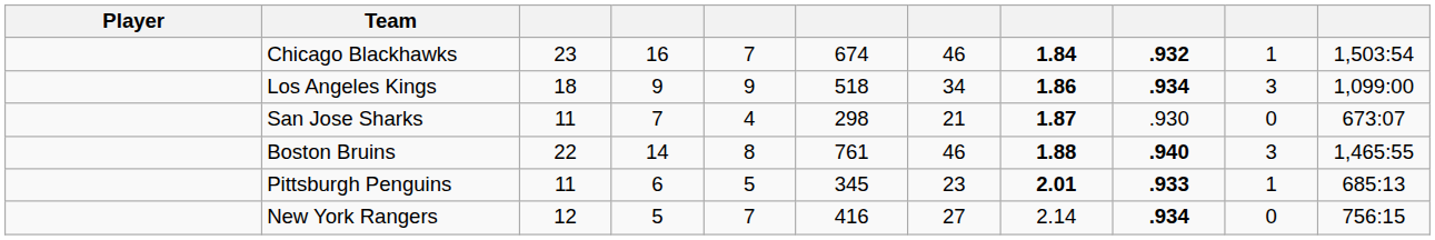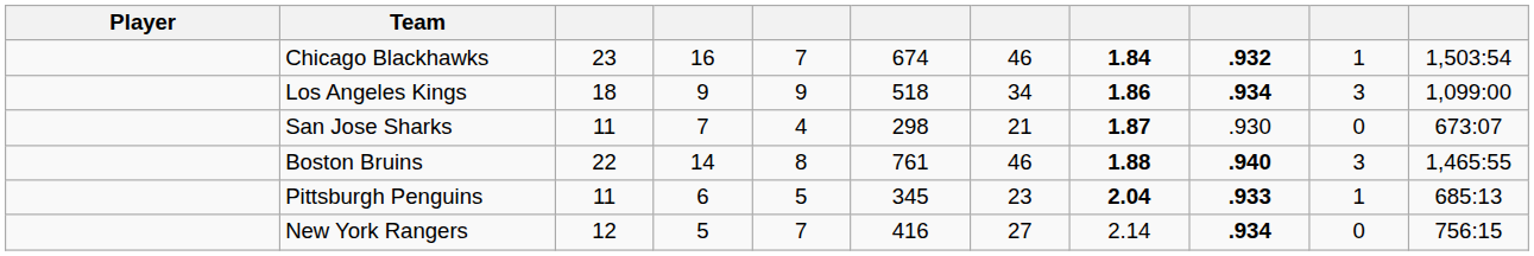Pittsburgh Penguins | column 8: 2.01 -> 2.04
